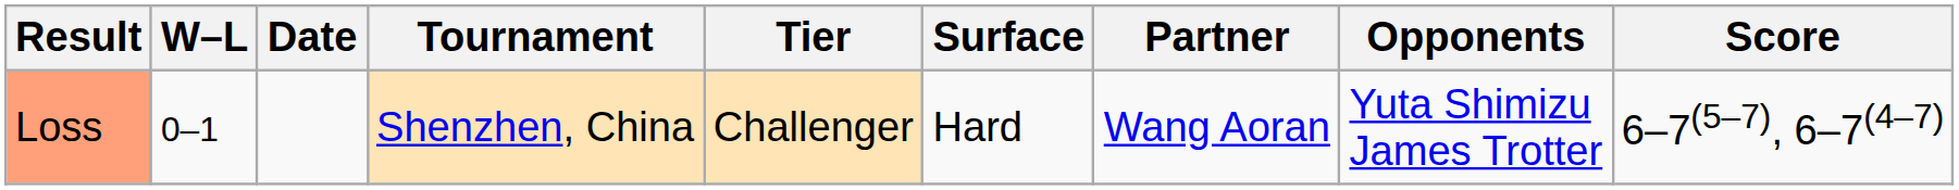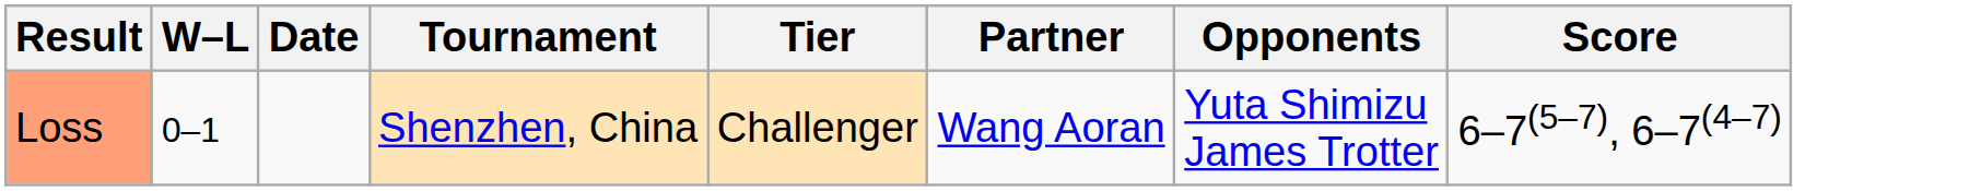- column: Surface | Hard
